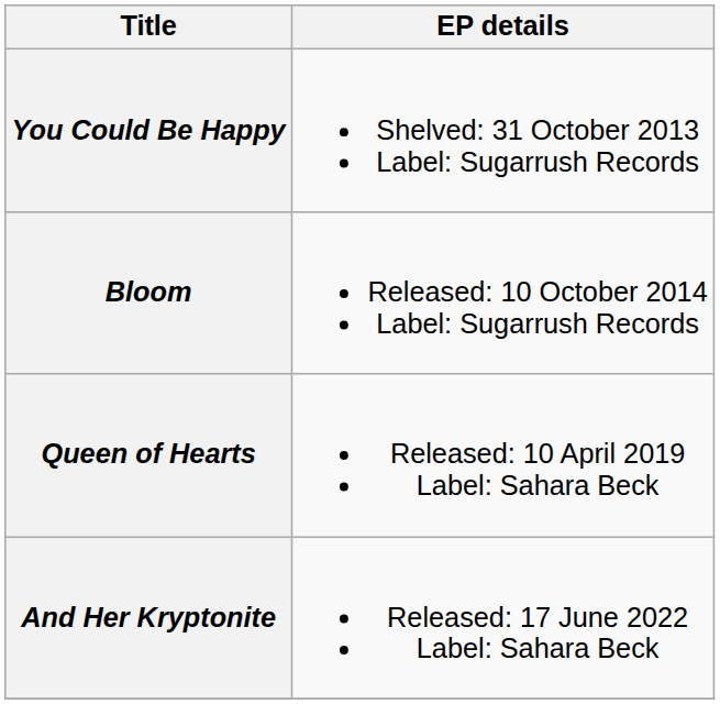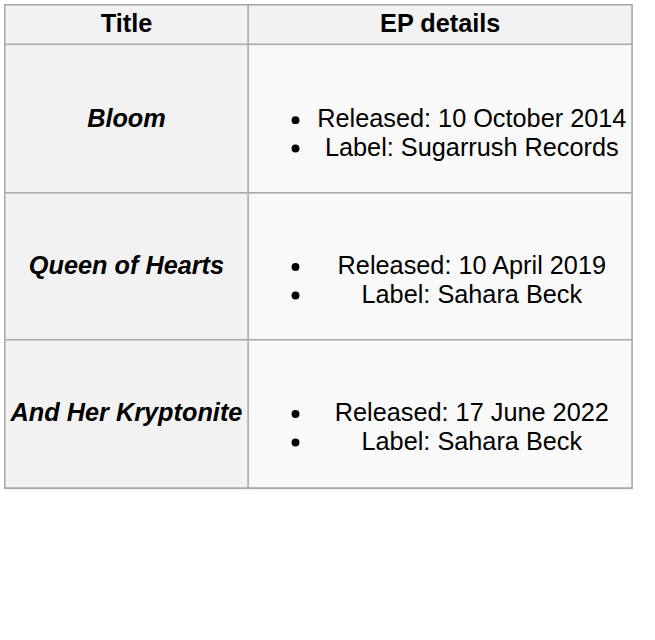- row: You Could Be Happy | Shelved: 31 October 2013 Label: Sugarrush Records
